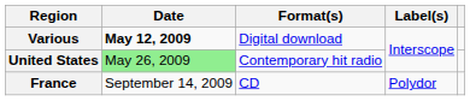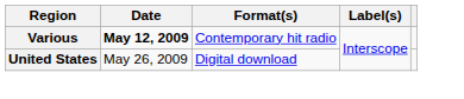Various | Format(s): Digital download -> Contemporary hit radio
United States | Date: lightgreen background -> no background
United States | Format(s): Contemporary hit radio -> Digital download
- row: France | September 14, 2009 | CD | Polydor
